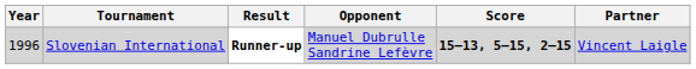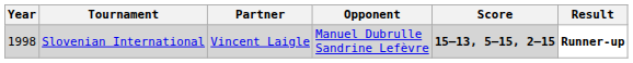columns swapped: Partner <-> Result
Slovenian International | Year: 1996 -> 1998
